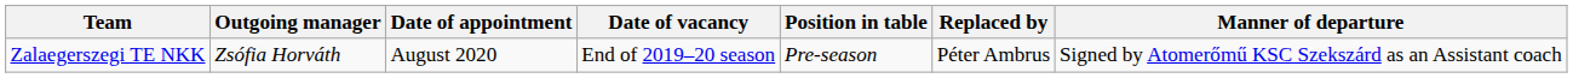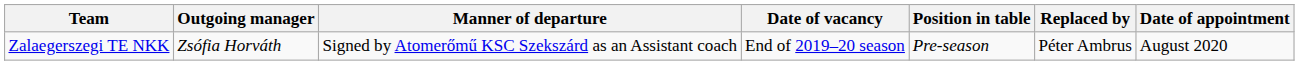columns swapped: Manner of departure <-> Date of appointment
